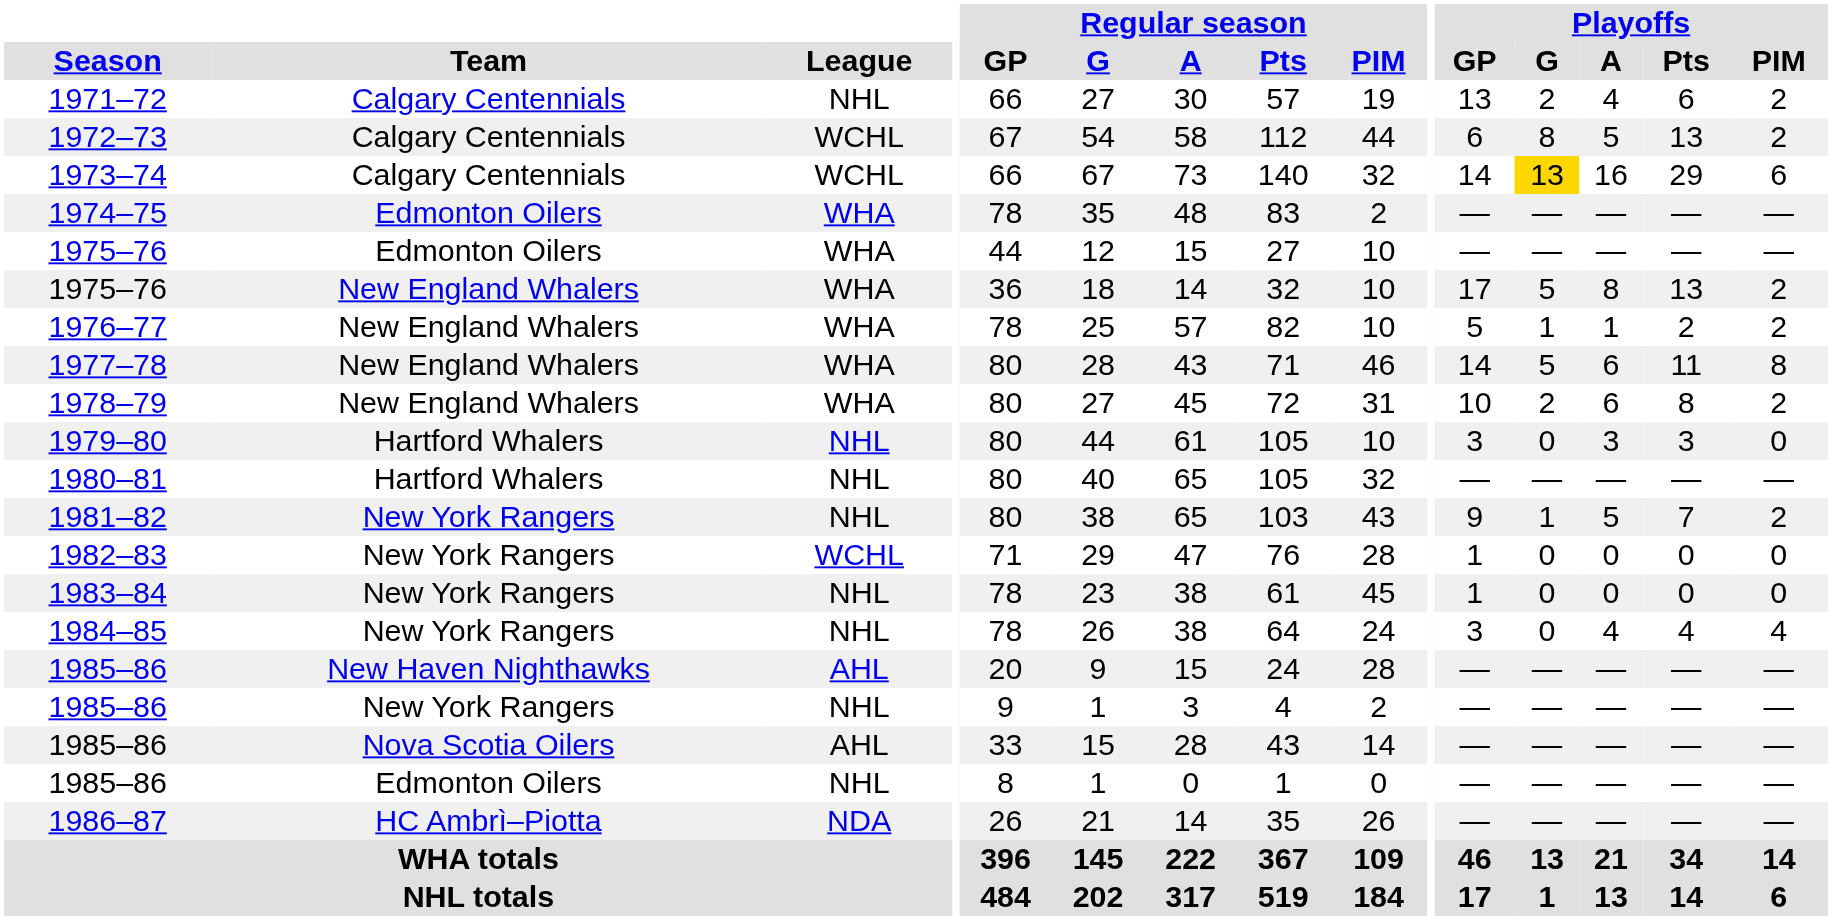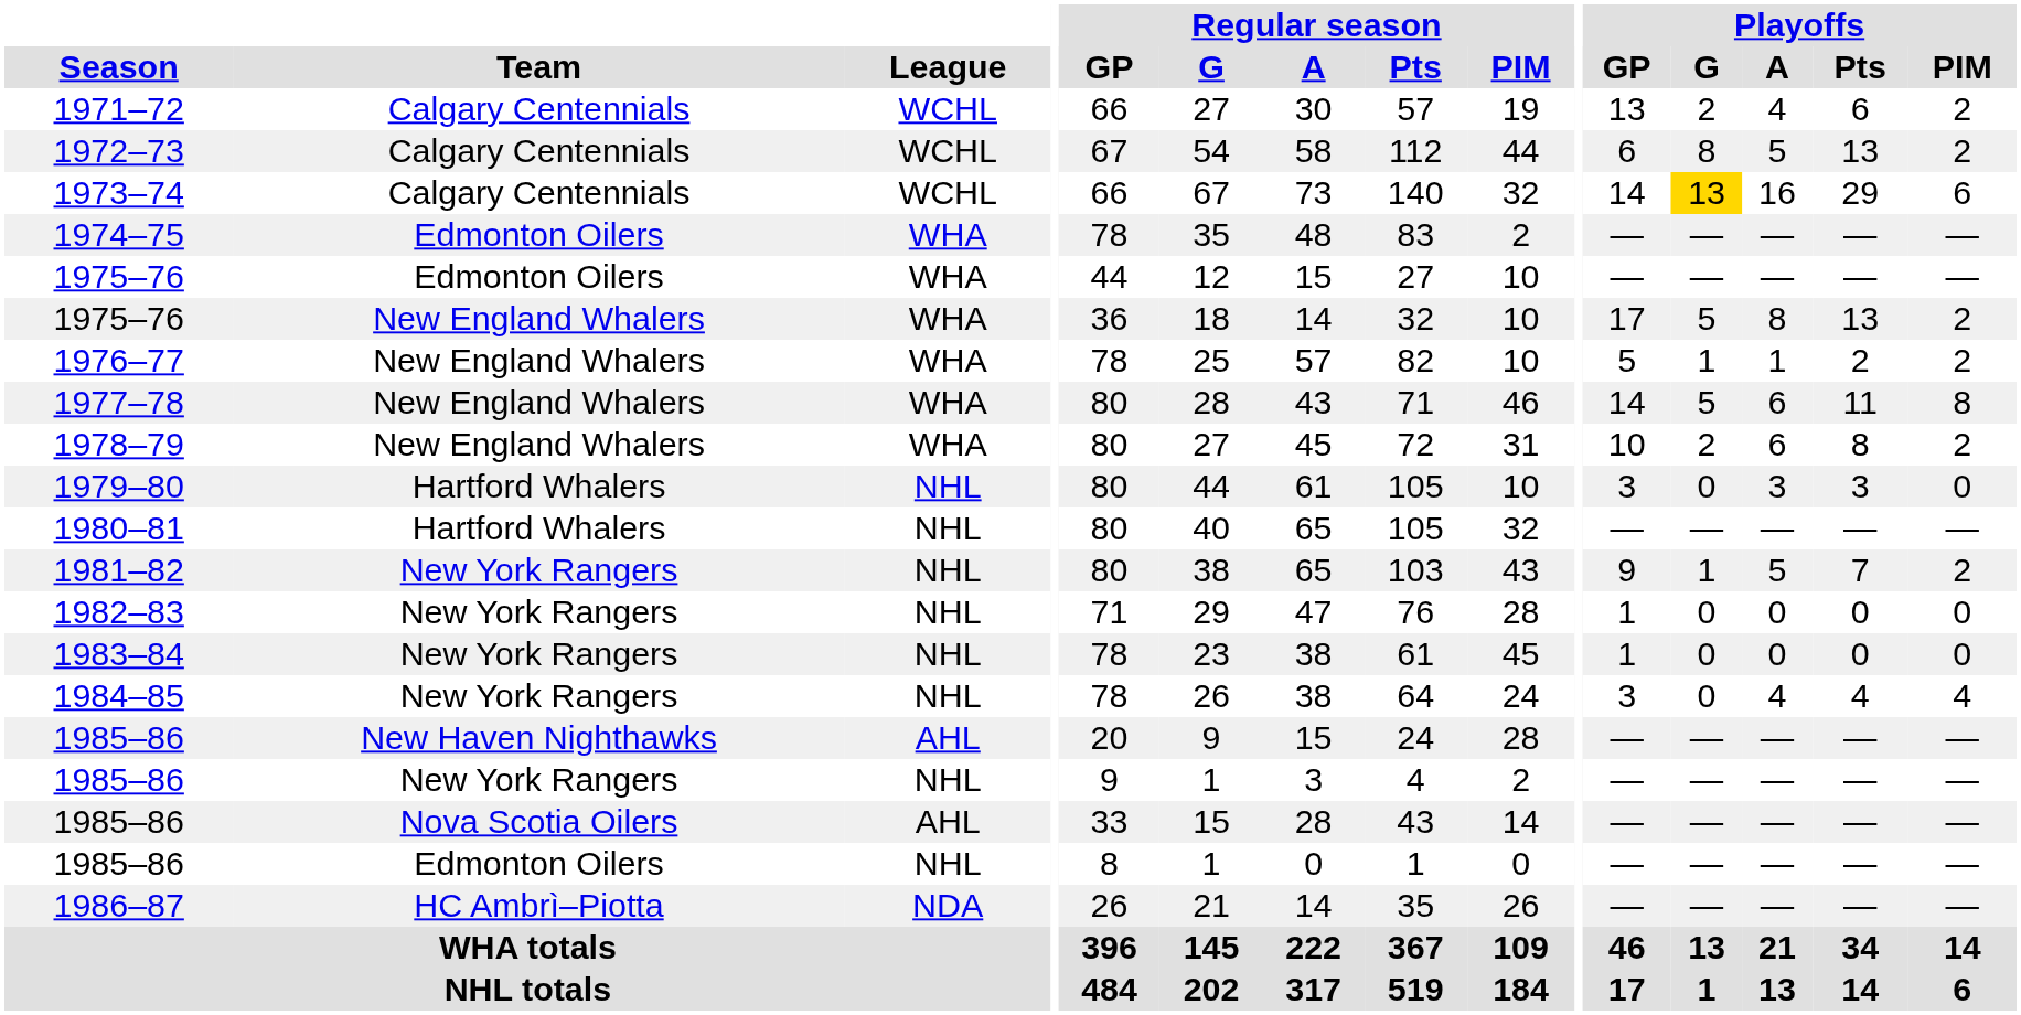1971–72 | League: NHL -> WCHL
1982–83 | League: WCHL -> NHL
